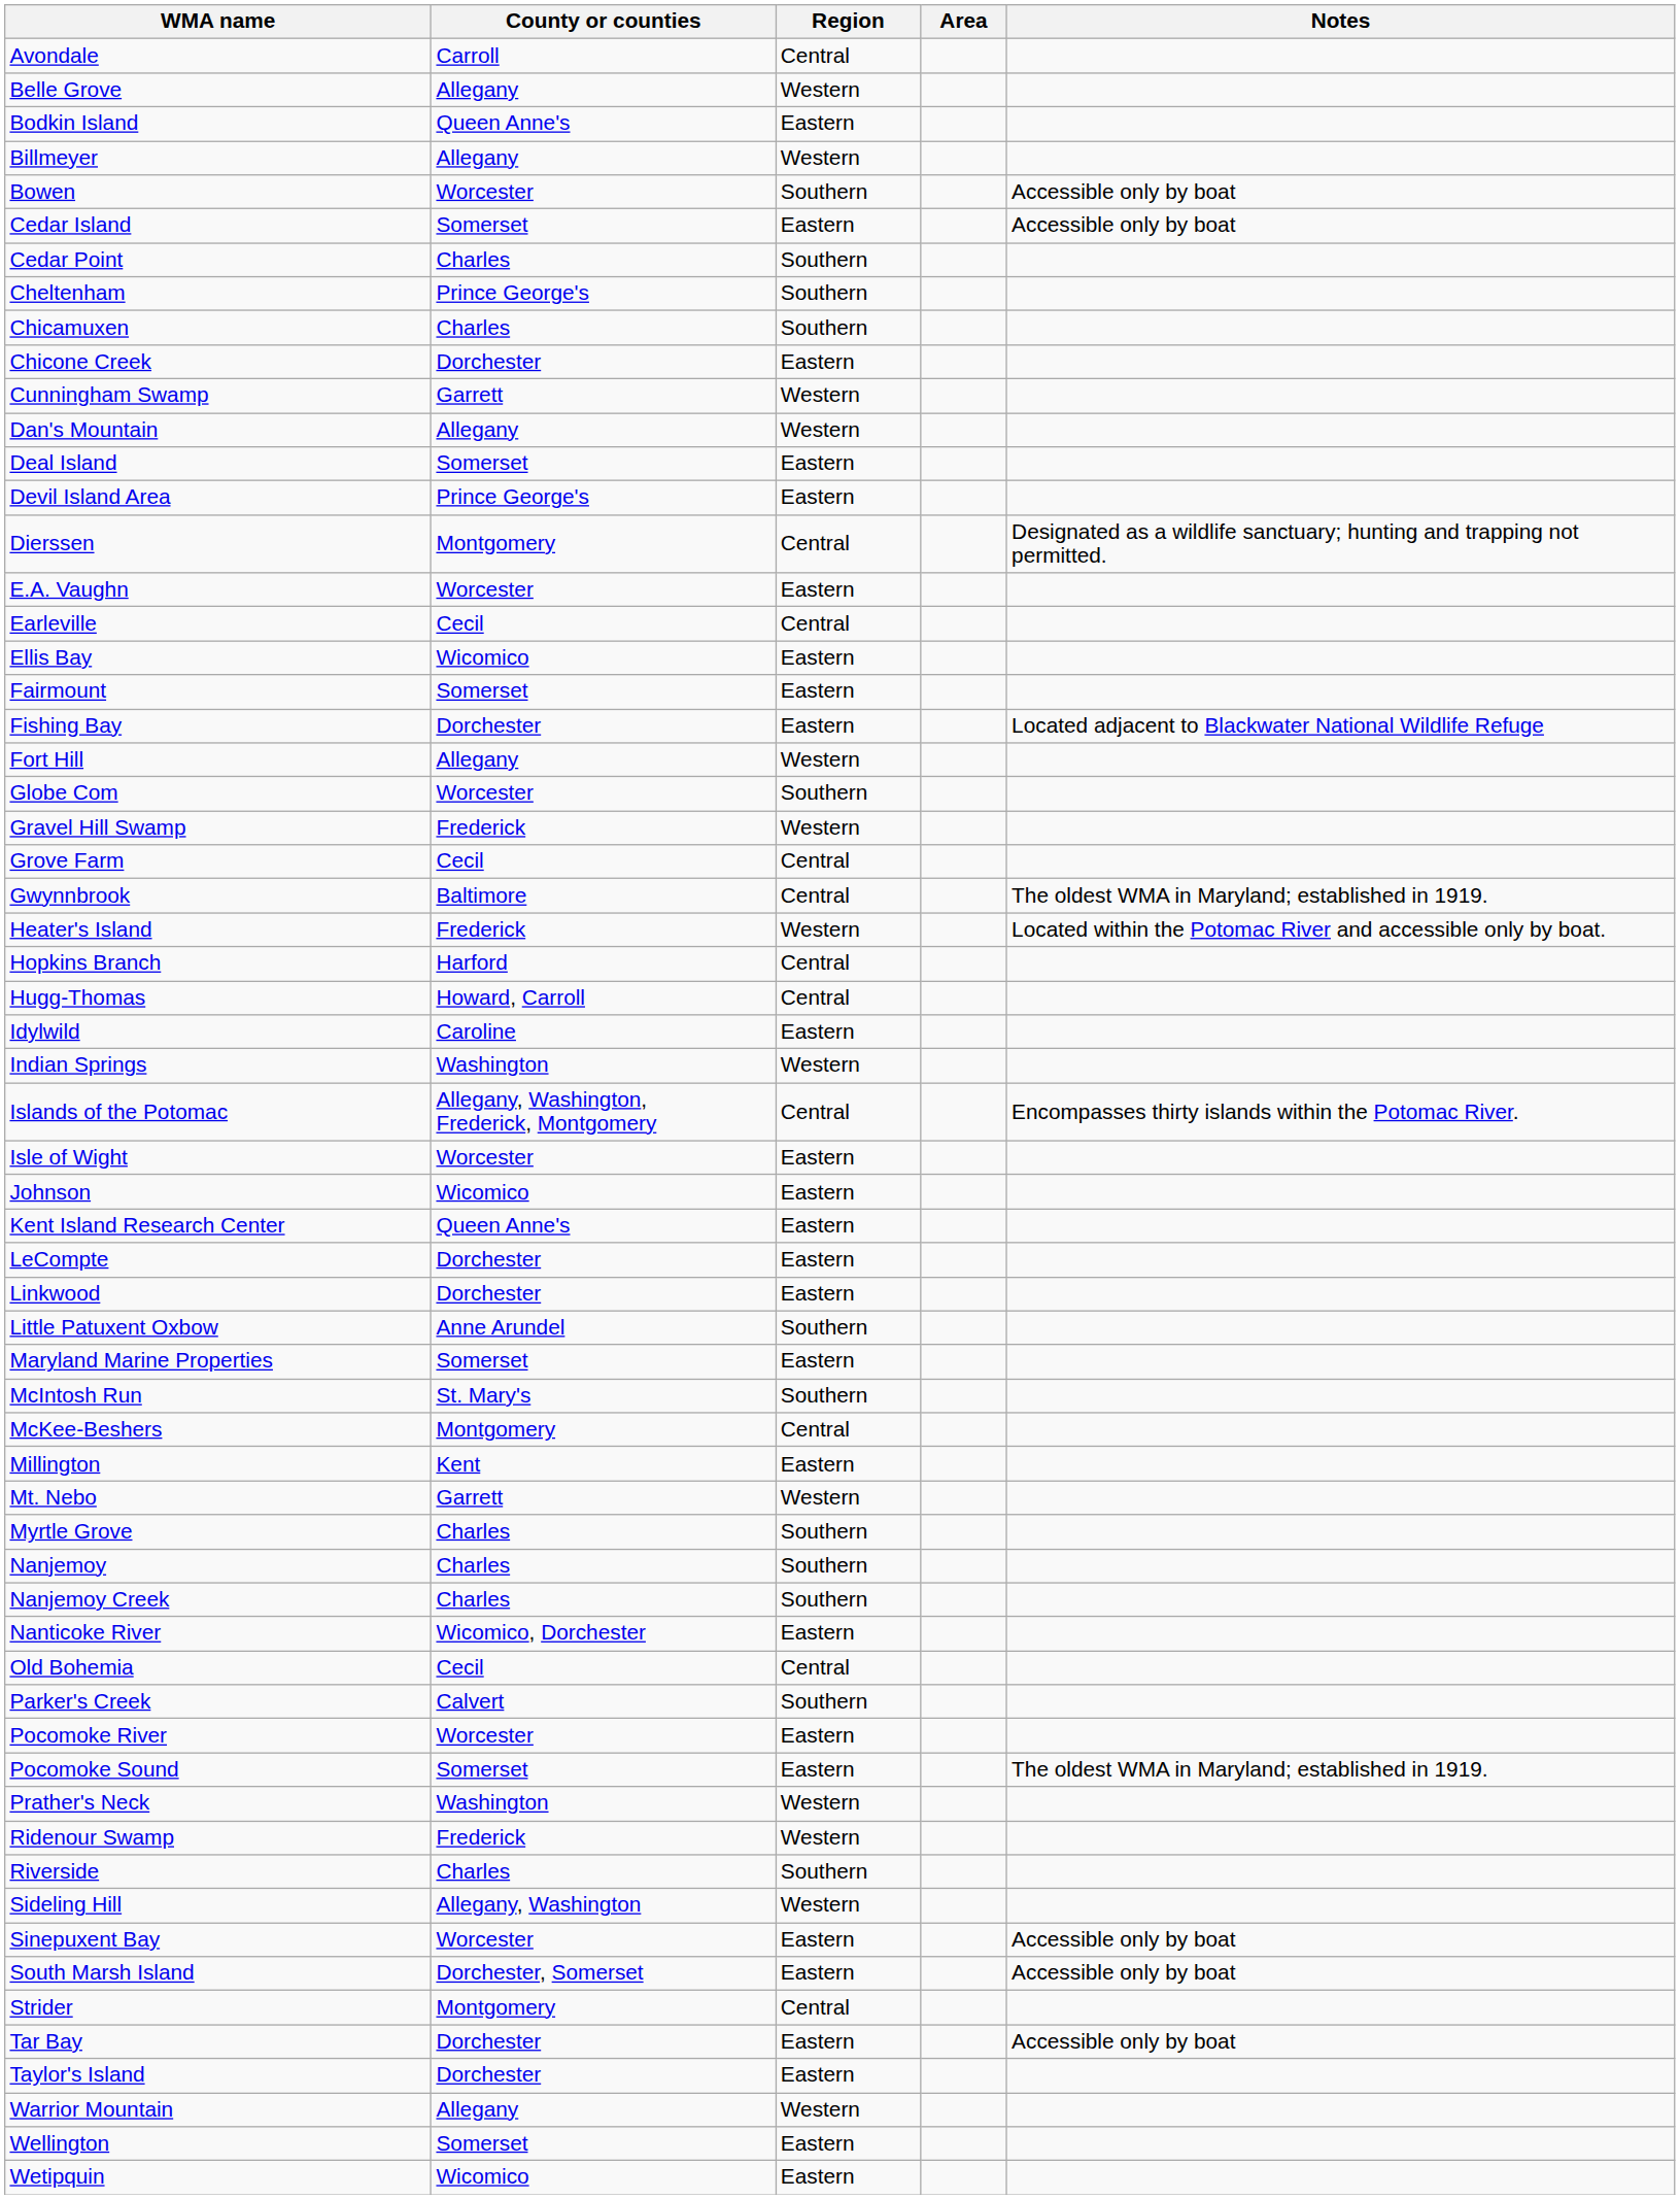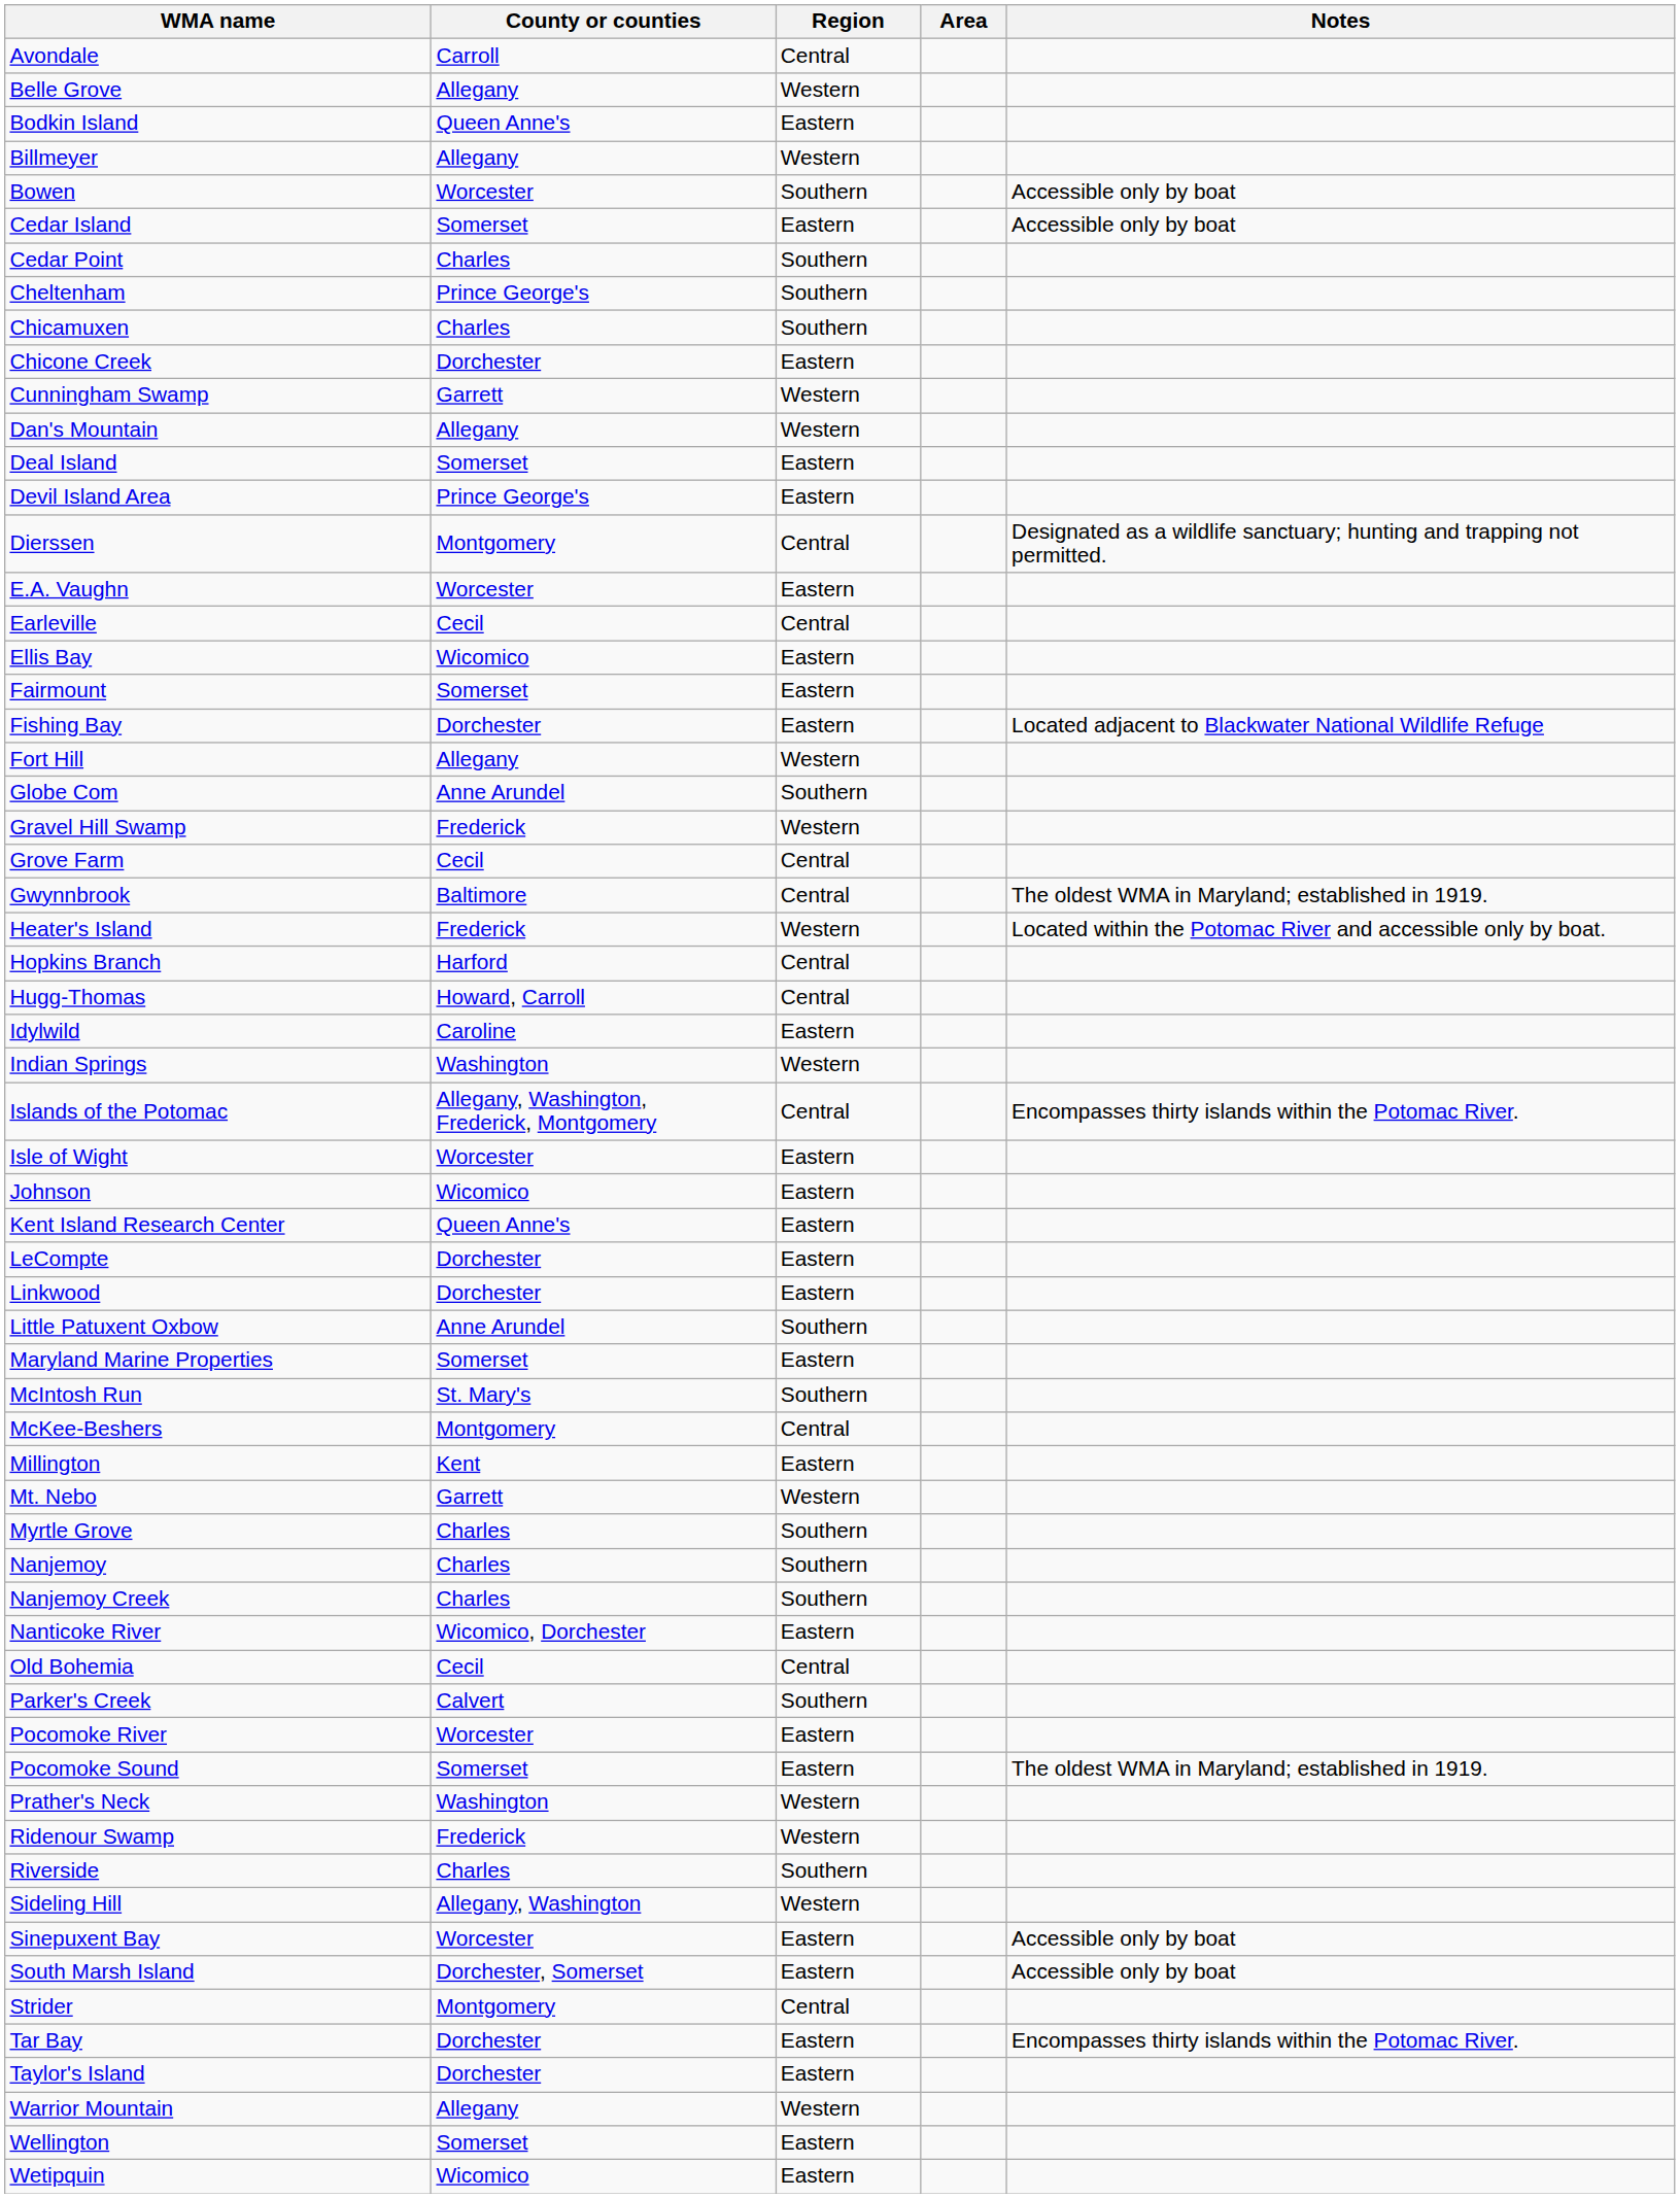Globe Com | County or counties: Worcester -> Anne Arundel
Tar Bay | Notes: Accessible only by boat -> Encompasses thirty islands within the Potomac River.
